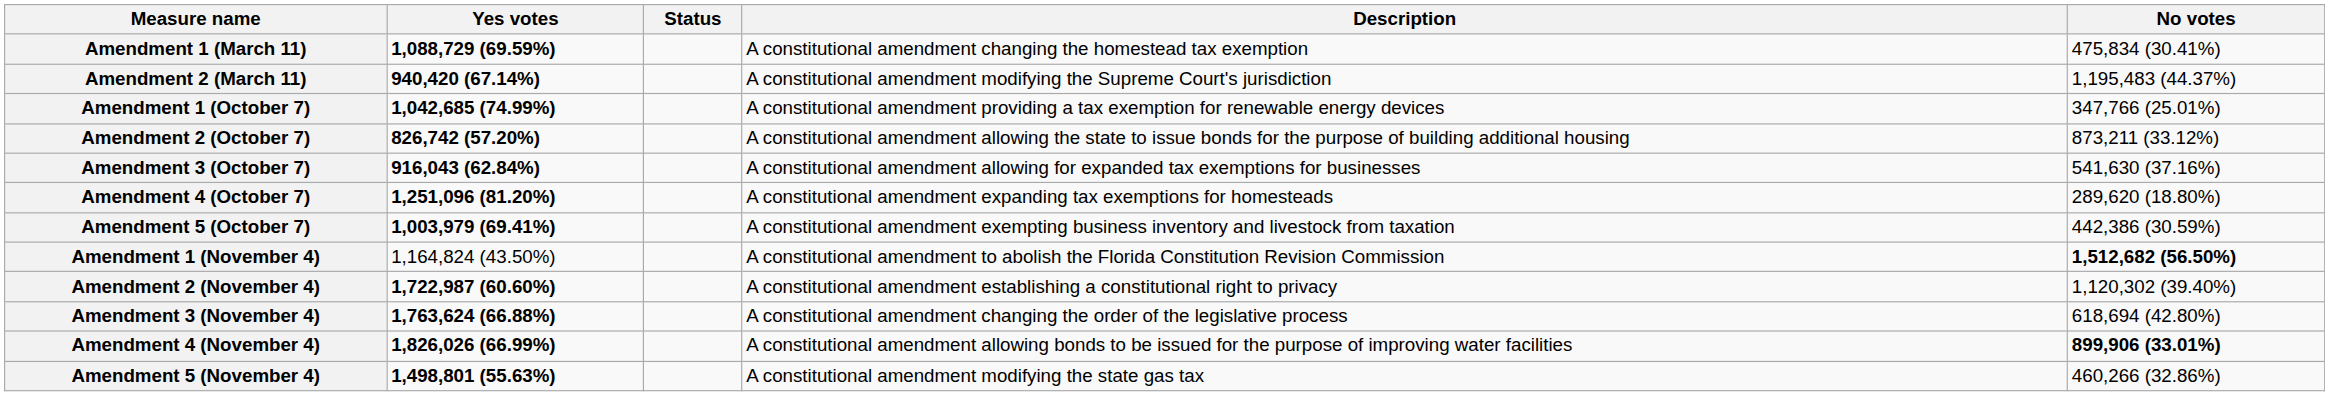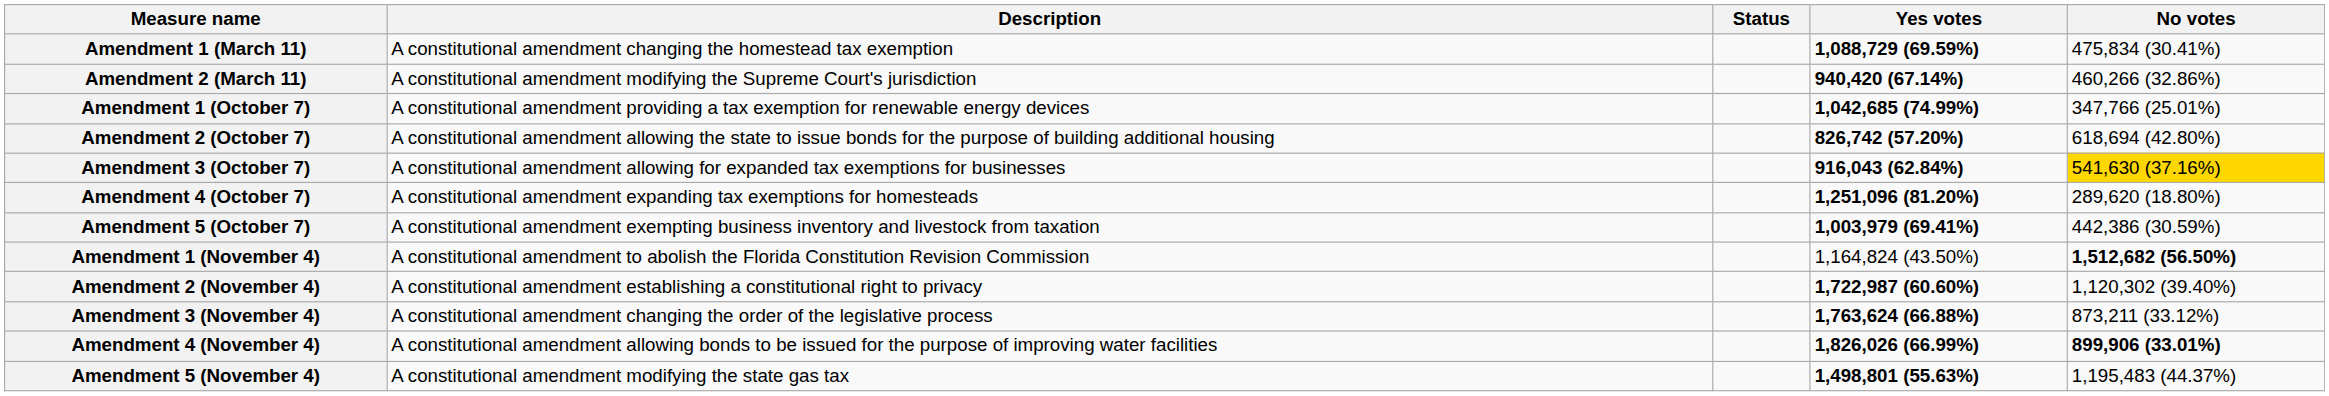columns swapped: Description <-> Yes votes
Amendment 2 (March 11) | No votes: 1,195,483 (44.37%) -> 460,266 (32.86%)
Amendment 2 (October 7) | No votes: 873,211 (33.12%) -> 618,694 (42.80%)
Amendment 3 (October 7) | No votes: no background -> gold background
Amendment 3 (November 4) | No votes: 618,694 (42.80%) -> 873,211 (33.12%)
Amendment 5 (November 4) | No votes: 460,266 (32.86%) -> 1,195,483 (44.37%)
